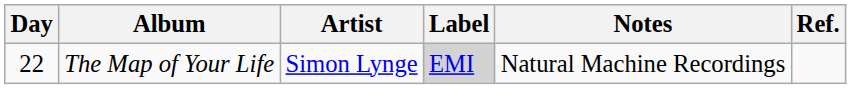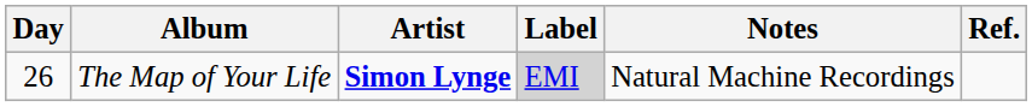The Map of Your Life | Day: 22 -> 26
The Map of Your Life | Artist: normal -> bold
